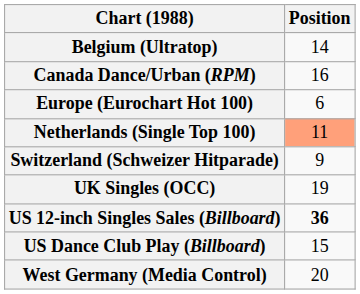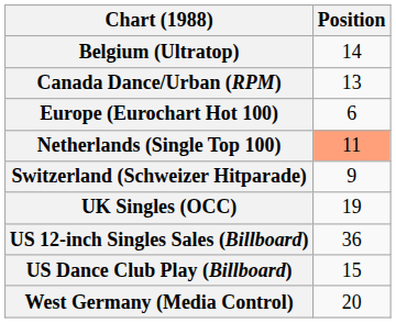Canada Dance/Urban (RPM) | Position: 16 -> 13
US 12-inch Singles Sales (Billboard) | Position: bold -> normal
